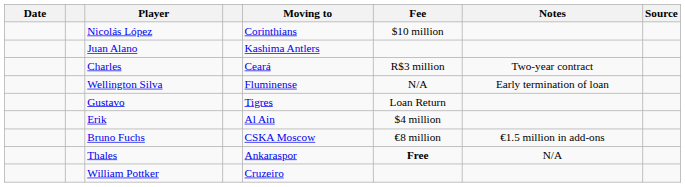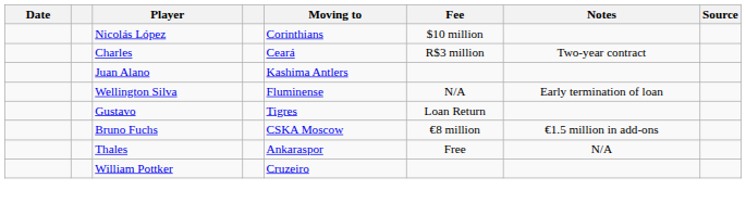rows swapped: Juan Alano <-> Charles
- row: Erik | Al Ain | $4 million
Thales | Fee: bold -> normal
